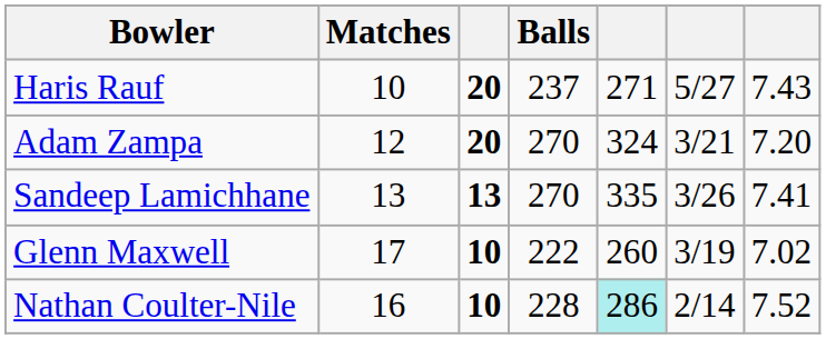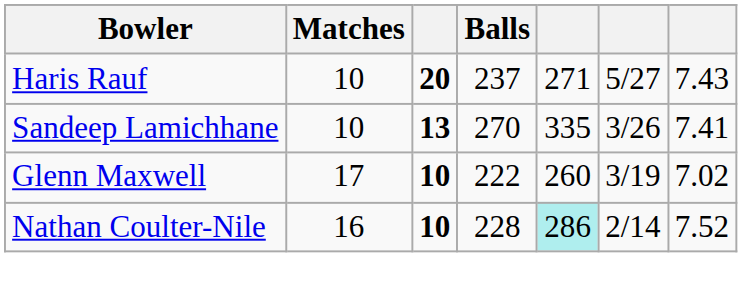- row: Adam Zampa | 12 | 20 | 270 | 324 | 3/21 | 7.20
Sandeep Lamichhane | Matches: 13 -> 10
